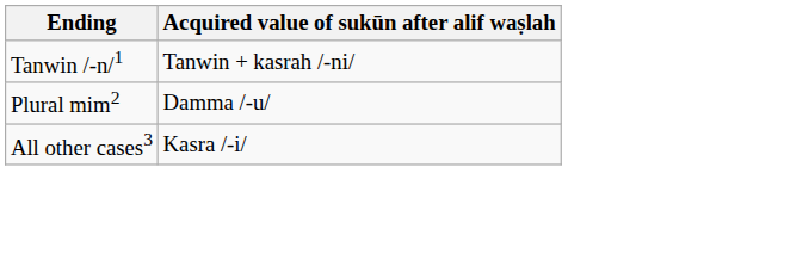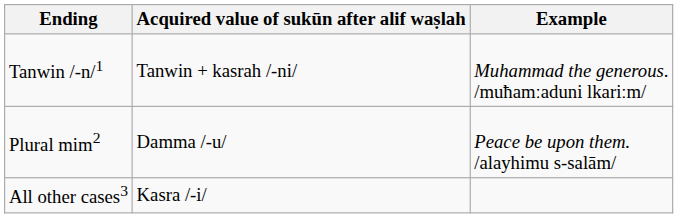+ column: Example | Muhammad the generous. /muħamːaduni lkariːm/ | Peace be upon them. /alayhimu s-salām/
